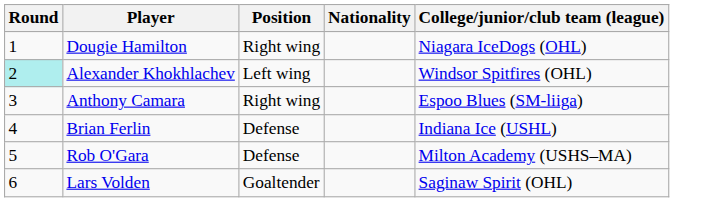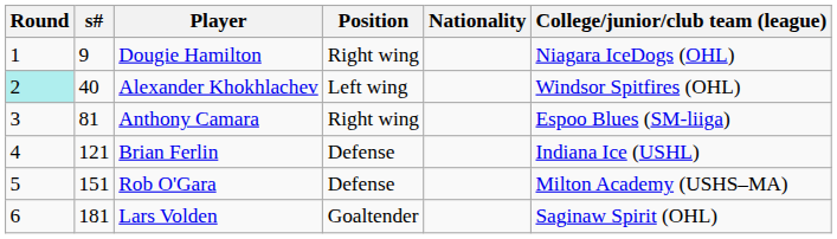+ column: s# | 9 | 40 | 81 | 121 | 151 | 181
